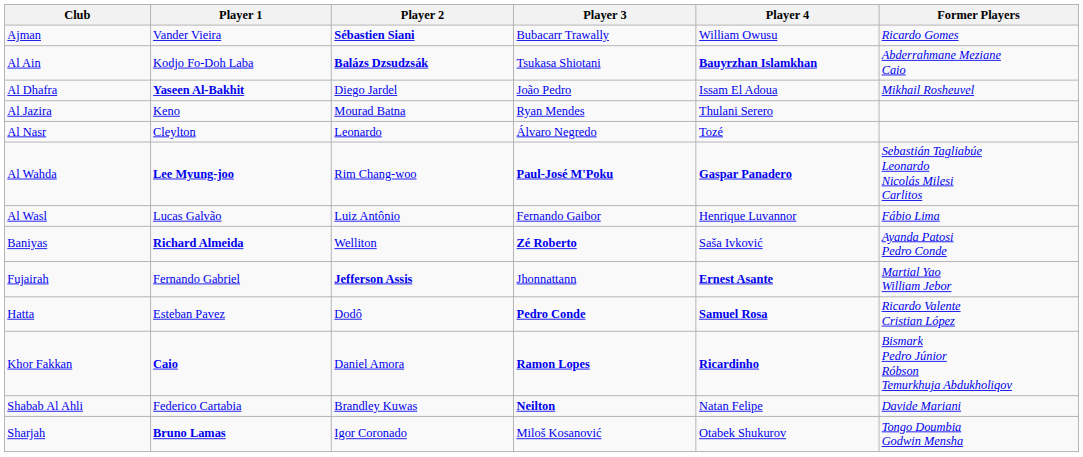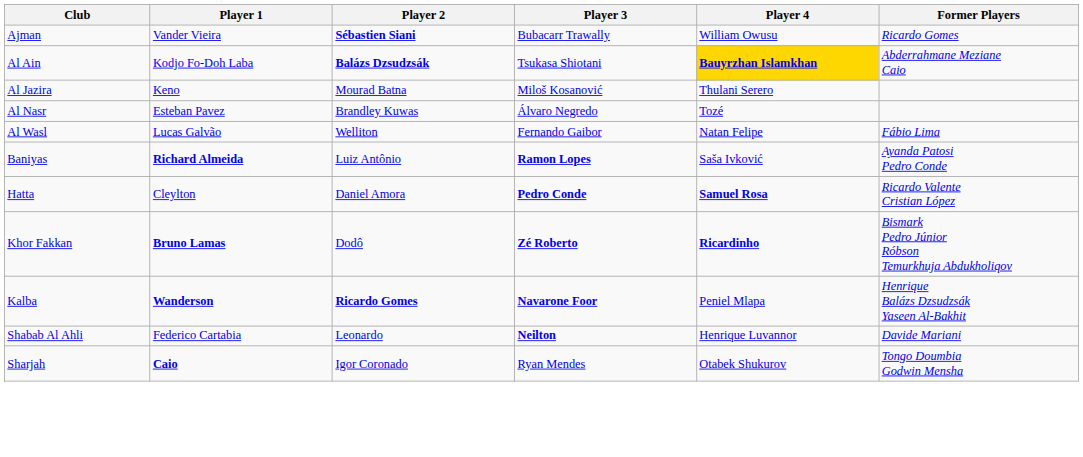Al Ain | Player 4: no background -> gold background
- row: Al Dhafra | Yaseen Al-Bakhit | Diego Jardel | João Pedro | Issam El Adoua | Mikhail Rosheuvel
Al Jazira | Player 3: Ryan Mendes -> Miloš Kosanović
Al Nasr | Player 1: Cleylton -> Esteban Pavez
Al Nasr | Player 2: Leonardo -> Brandley Kuwas
- row: Al Wahda | Lee Myung-joo | Rim Chang-woo | Paul-José M'Poku | Gaspar Panadero | Sebastián Tagliabúe Leonardo Nicolás Milesi Carlitos
Al Wasl | Player 2: Luiz Antônio -> Welliton
Al Wasl | Player 4: Henrique Luvannor -> Natan Felipe
Baniyas | Player 2: Welliton -> Luiz Antônio
Baniyas | Player 3: Zé Roberto -> Ramon Lopes
- row: Fujairah | Fernando Gabriel | Jefferson Assis | Jhonnattann | Ernest Asante | Martial Yao William Jebor
Hatta | Player 1: Esteban Pavez -> Cleylton
Hatta | Player 2: Dodô -> Daniel Amora
Khor Fakkan | Player 1: Caio -> Bruno Lamas
Khor Fakkan | Player 2: Daniel Amora -> Dodô
Khor Fakkan | Player 3: Ramon Lopes -> Zé Roberto
+ row: Kalba | Wanderson | Ricardo Gomes | Navarone Foor | Peniel Mlapa | Henrique Balázs Dzsudzsák Yaseen Al-Bakhit
Shabab Al Ahli | Player 2: Brandley Kuwas -> Leonardo
Shabab Al Ahli | Player 4: Natan Felipe -> Henrique Luvannor
Sharjah | Player 1: Bruno Lamas -> Caio
Sharjah | Player 3: Miloš Kosanović -> Ryan Mendes
